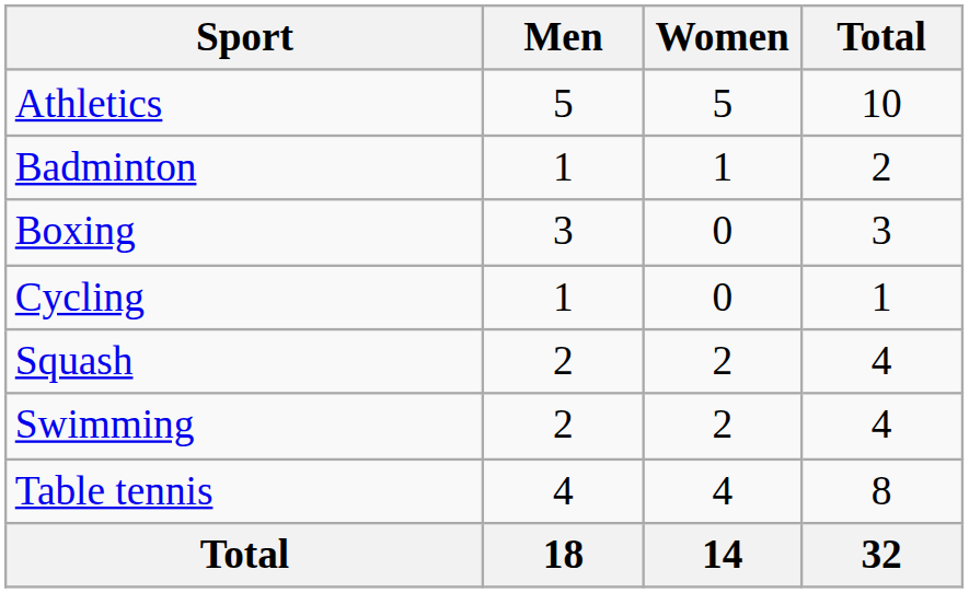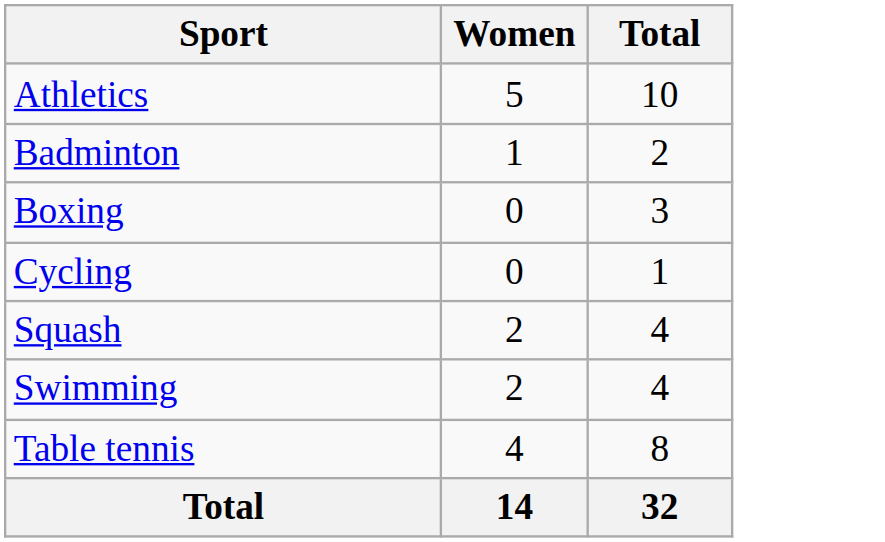- column: Men | 5 | 1 | 3 | 1 | 2 | 2 | 4 | 18
